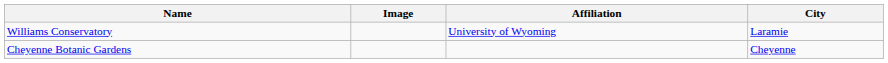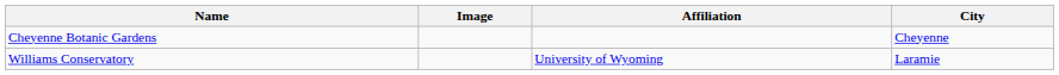rows swapped: Cheyenne Botanic Gardens <-> Williams Conservatory
